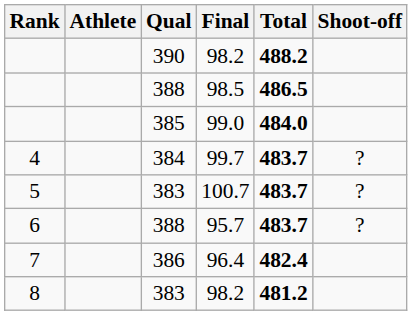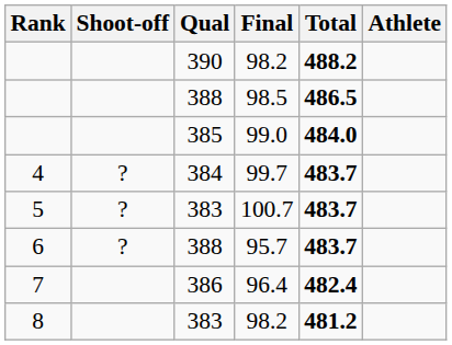columns swapped: Athlete <-> Shoot-off
